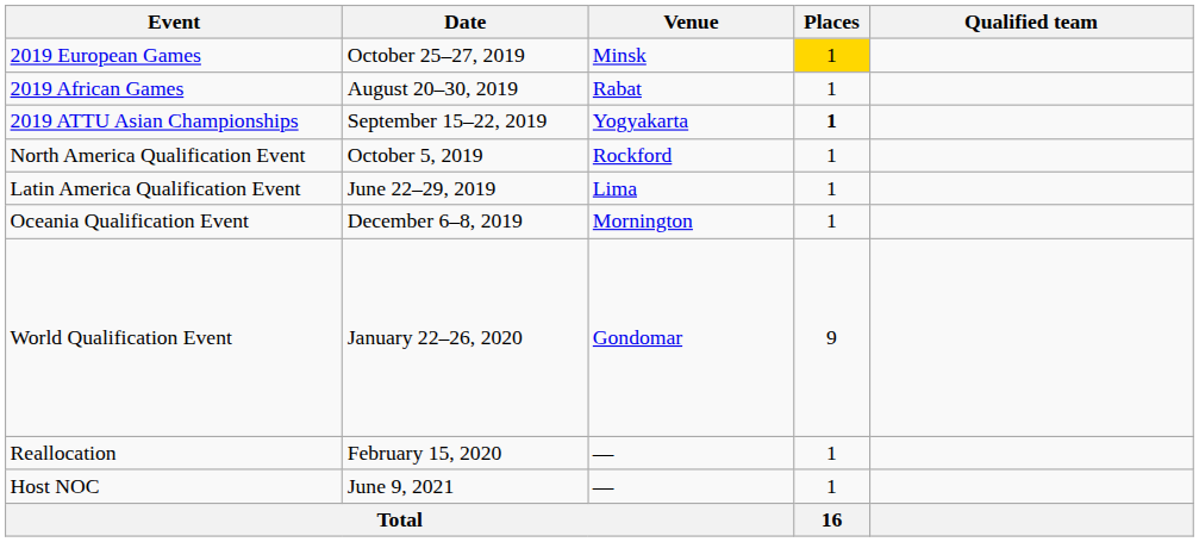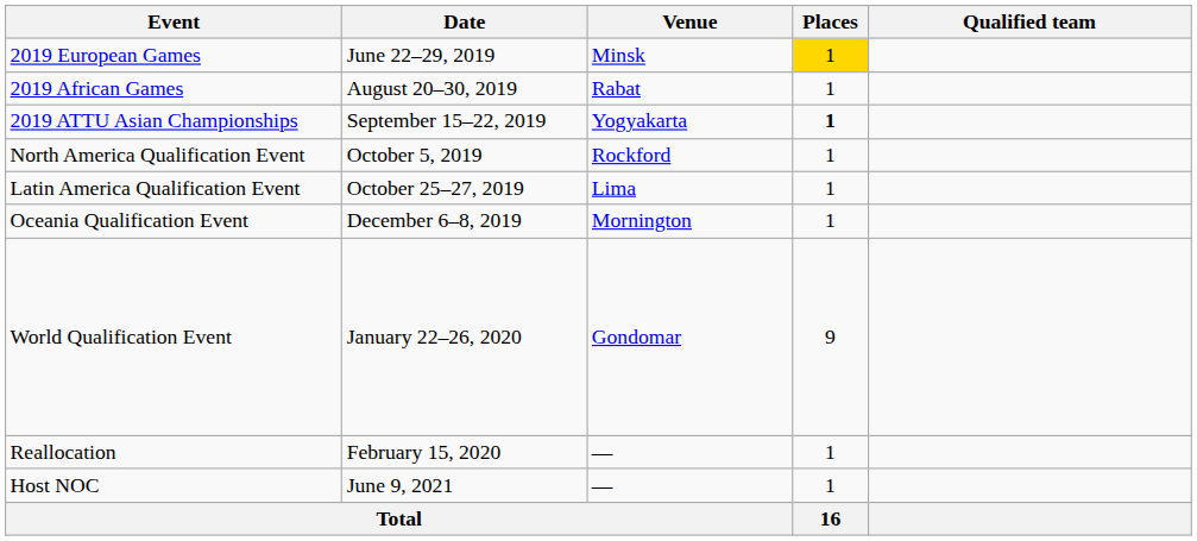2019 European Games | Date: October 25–27, 2019 -> June 22–29, 2019
Latin America Qualification Event | Date: June 22–29, 2019 -> October 25–27, 2019
